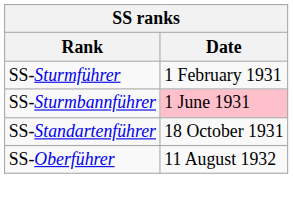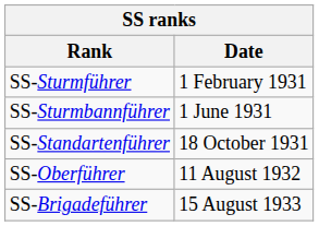SS-Sturmbannführer | Date: pink background -> no background
+ row: SS-Brigadeführer | 15 August 1933
